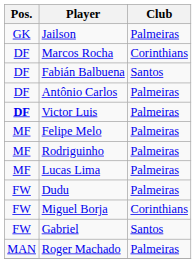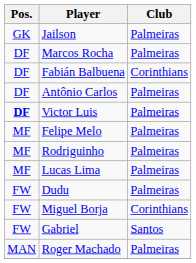Marcos Rocha | Club: Corinthians -> Palmeiras
Fabián Balbuena | Club: Santos -> Corinthians
